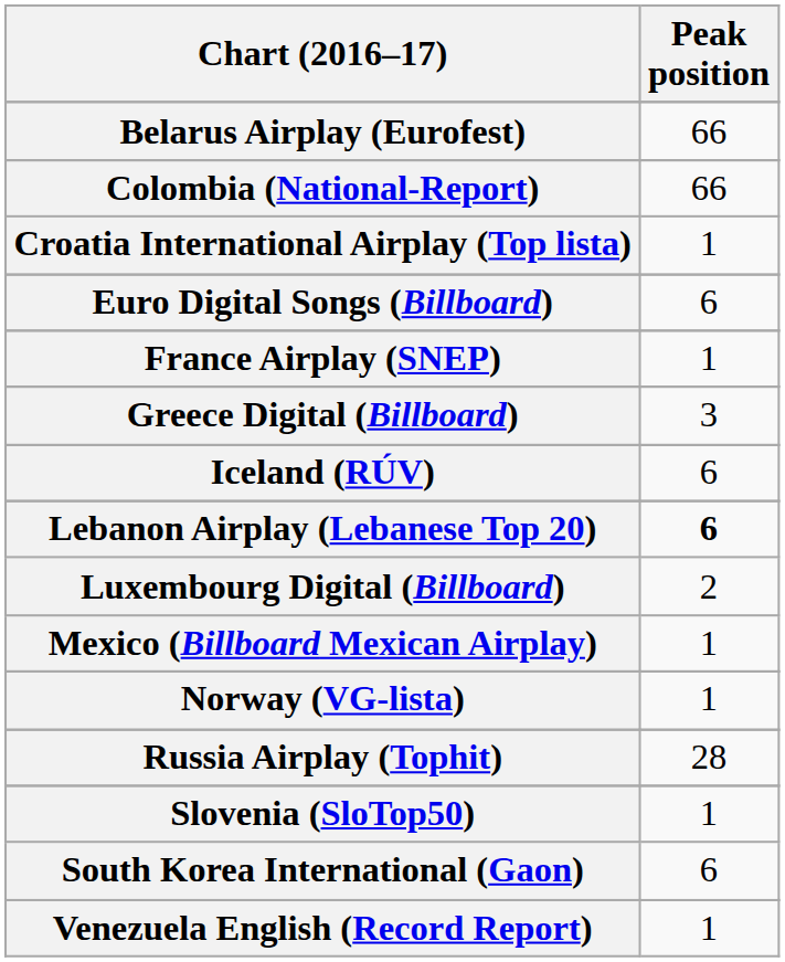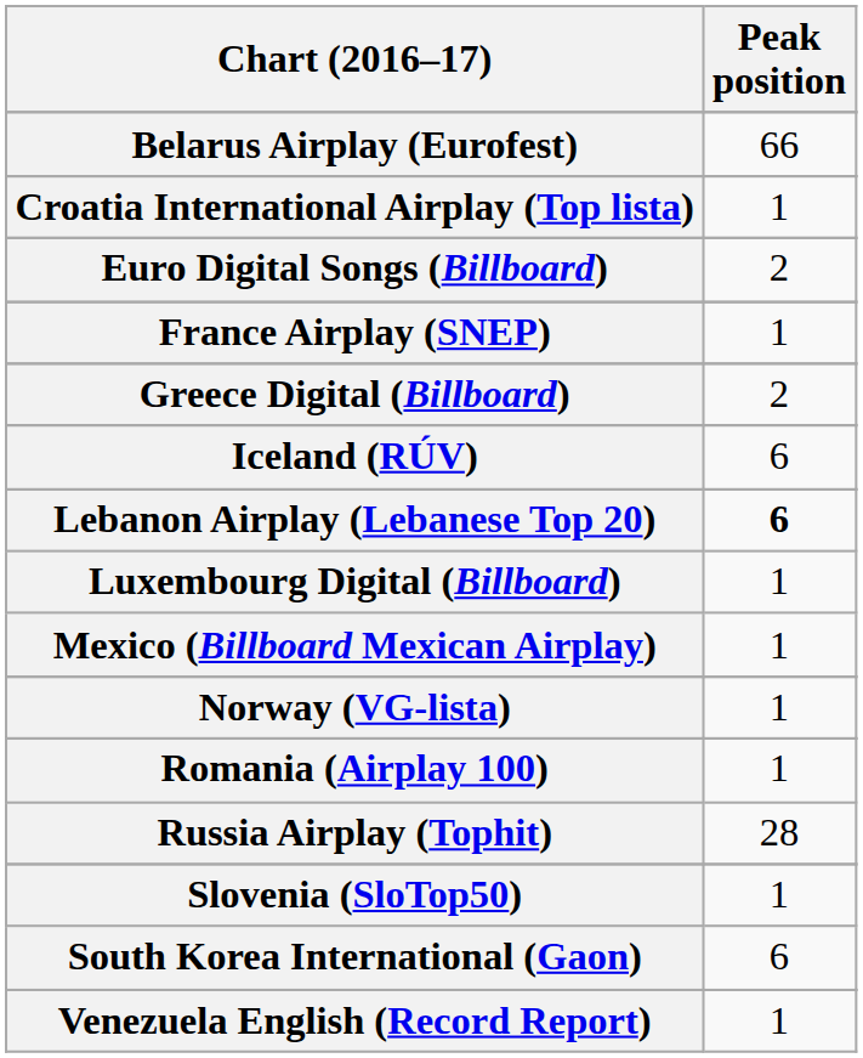- row: Colombia (National-Report) | 66
Euro Digital Songs (Billboard) | Peak position: 6 -> 2
Greece Digital (Billboard) | Peak position: 3 -> 2
Luxembourg Digital (Billboard) | Peak position: 2 -> 1
+ row: Romania (Airplay 100) | 1
